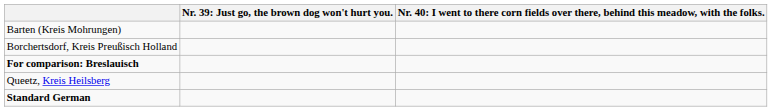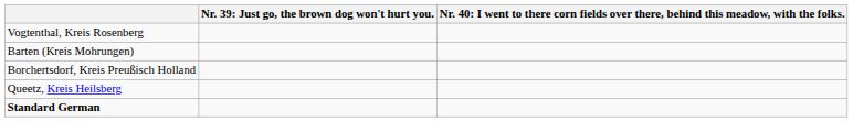+ row: Vogtenthal, Kreis Rosenberg
- row: For comparison: Breslauisch
